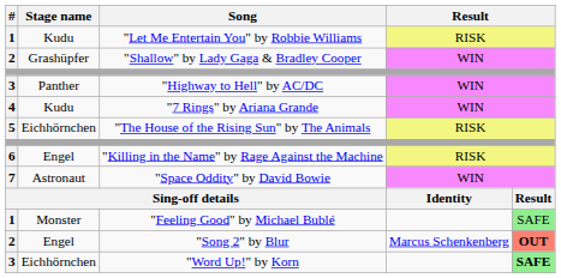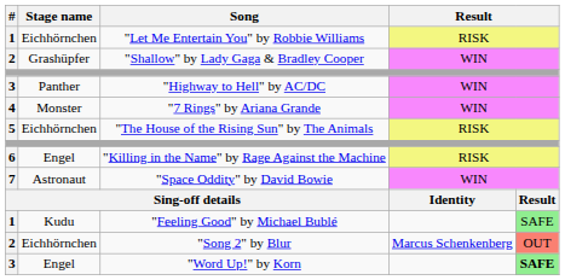"Let Me Entertain You" by Robbie Williams | Stage name: Kudu -> Eichhörnchen
"7 Rings" by Ariana Grande | Stage name: Kudu -> Monster
"Feeling Good" by Michael Bublé | Stage name: Monster -> Kudu
"Song 2" by Blur | Stage name: Engel -> Eichhörnchen
"Song 2" by Blur | column 5: bold -> normal
"Word Up!" by Korn | Stage name: Eichhörnchen -> Engel
